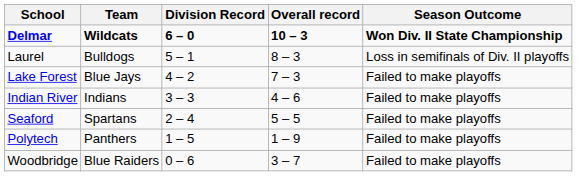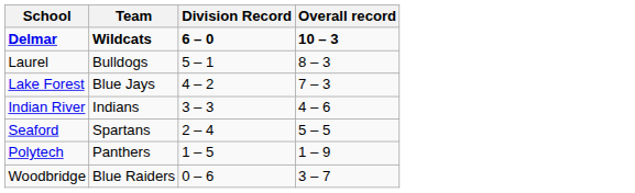- column: Season Outcome | Won Div. II State Championship | Loss in semifinals of Div. II playoffs | Failed to make playoffs | Failed to make playoffs | Failed to make playoffs | Failed to make playoffs | Failed to make playoffs
